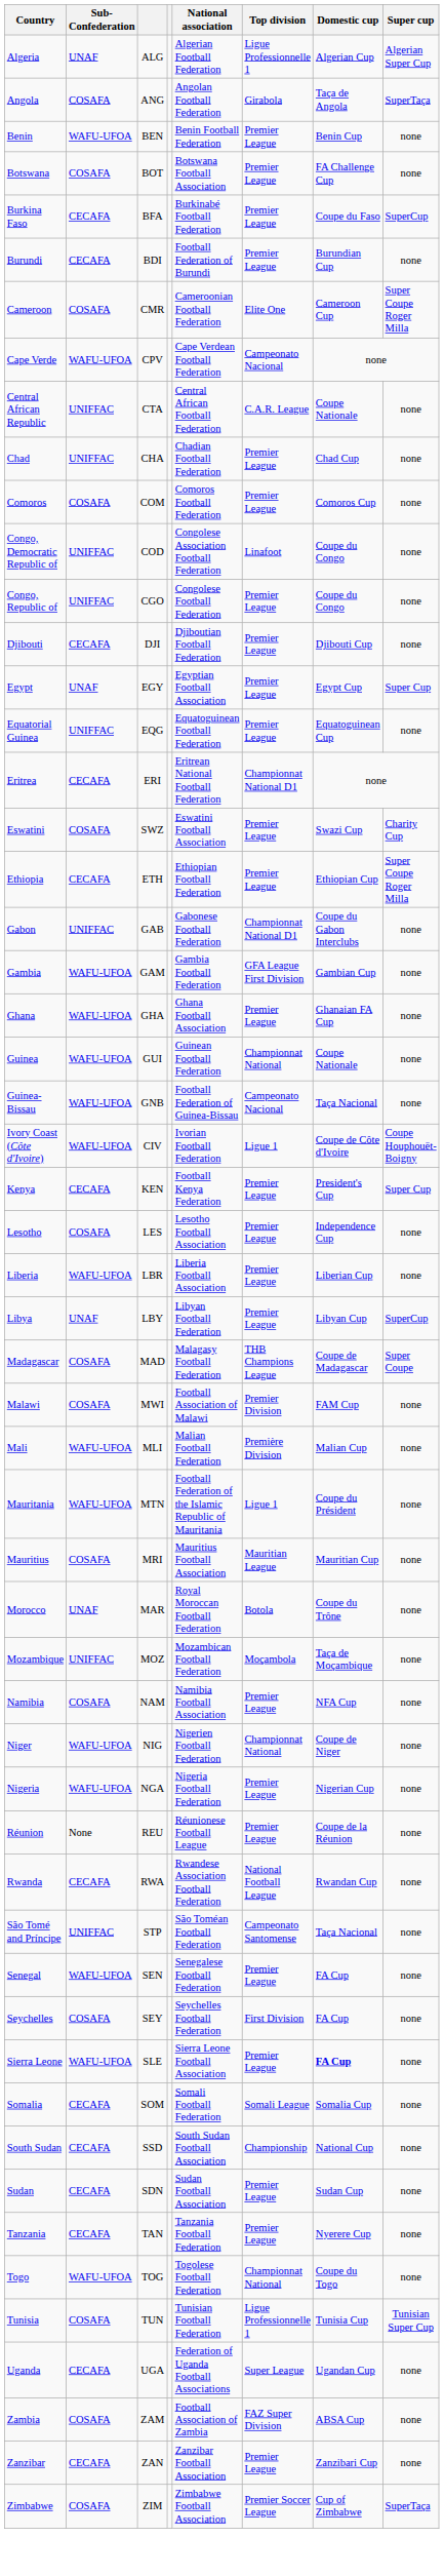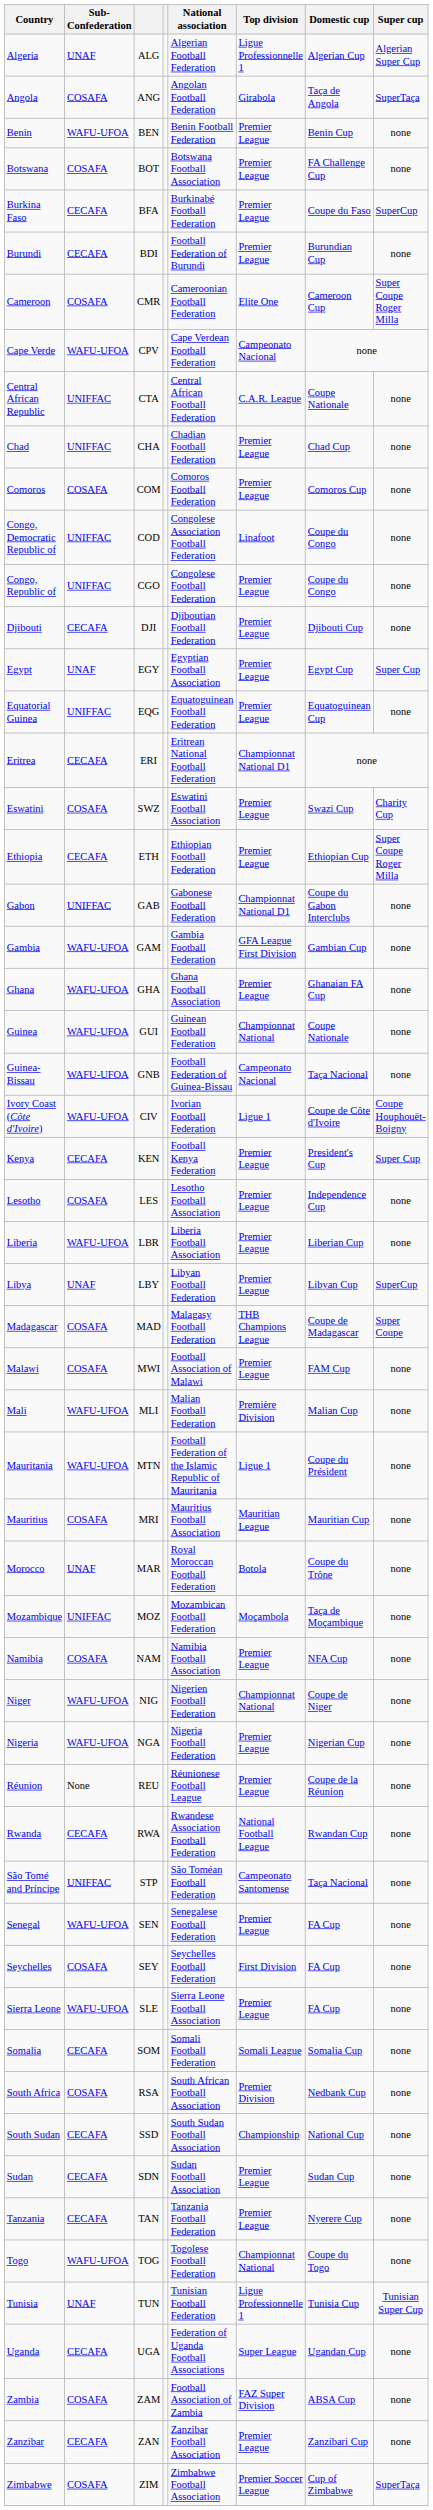Malawi | Top division: Premier Division -> Premier League
Sierra Leone | Domestic cup: bold -> normal
+ row: South Africa | COSAFA | RSA | South African Football Association | Premier Division | Nedbank Cup | none
Tunisia | Sub-Confederation: COSAFA -> UNAF
